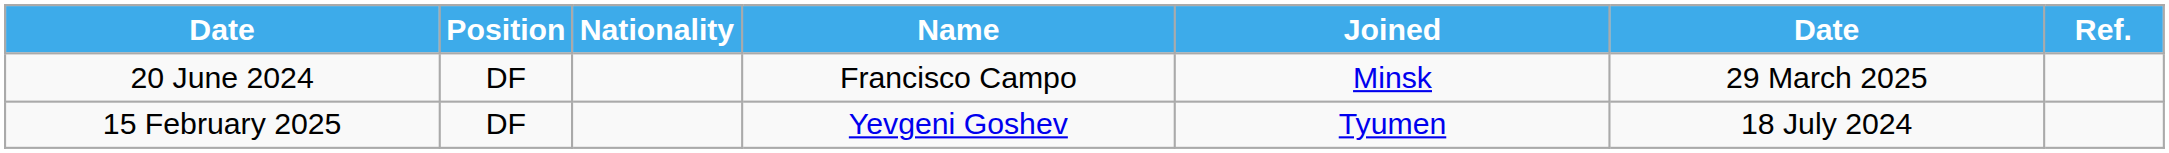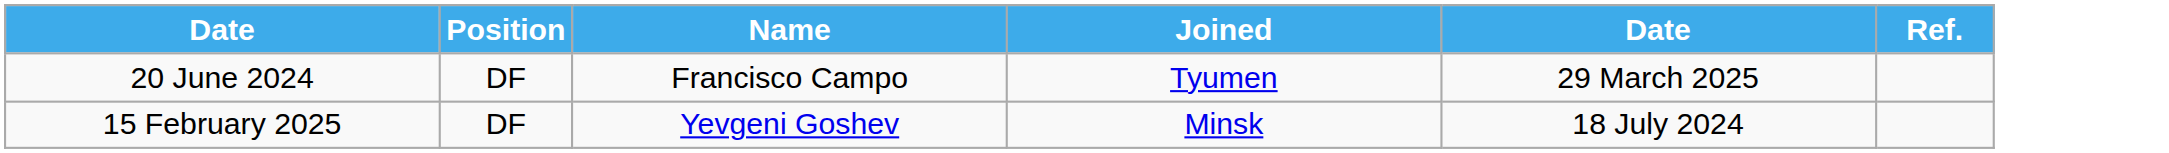- column: Nationality
20 June 2024 | Joined: Minsk -> Tyumen
15 February 2025 | Joined: Tyumen -> Minsk
